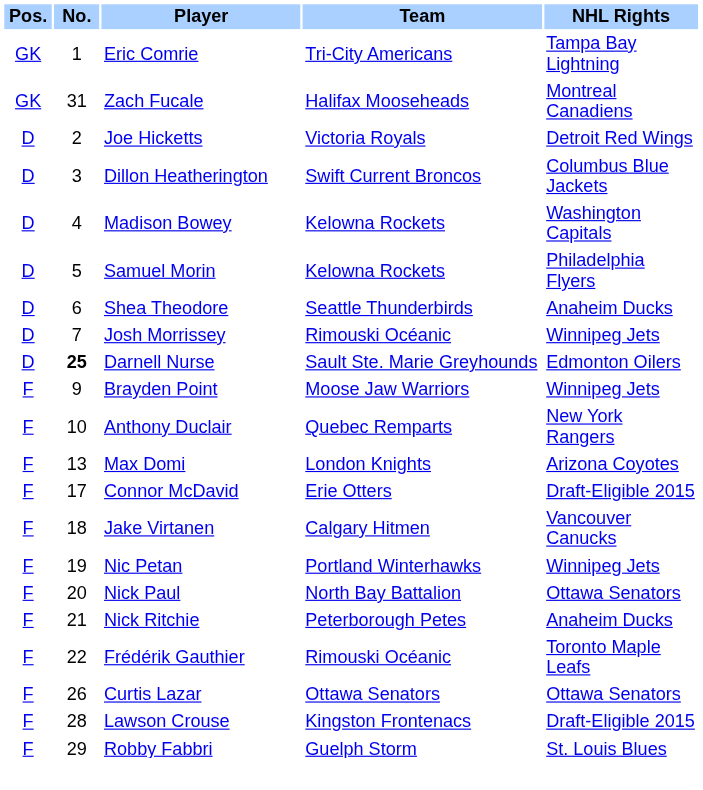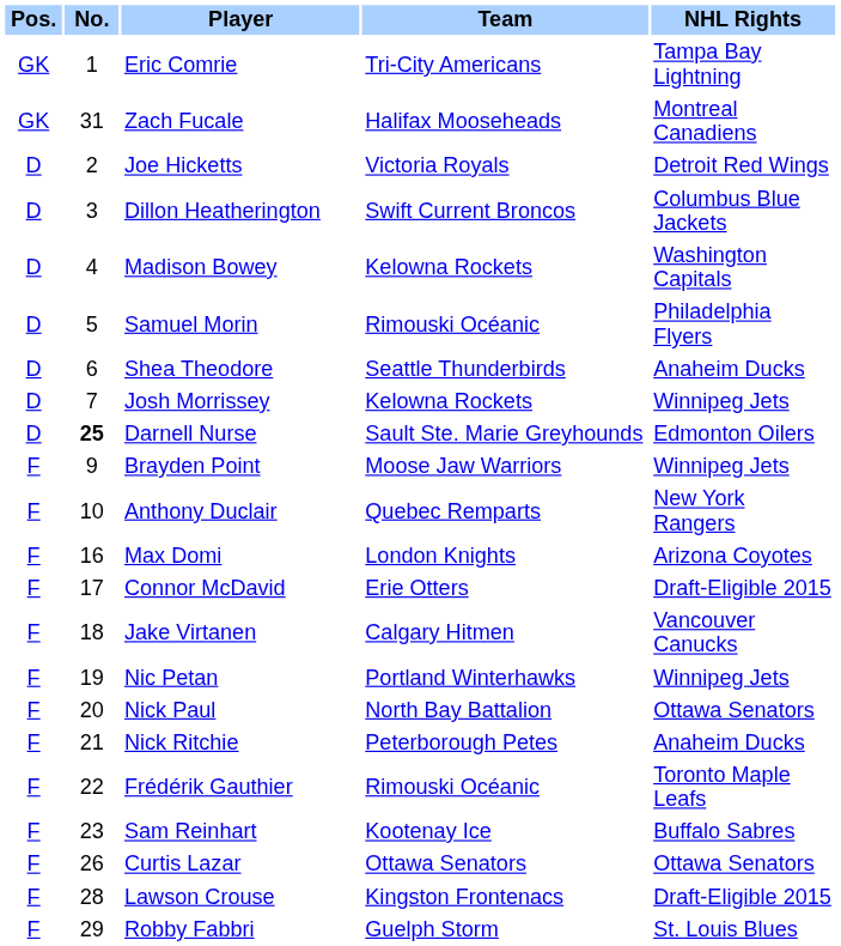Samuel Morin | Team: Kelowna Rockets -> Rimouski Océanic
Josh Morrissey | Team: Rimouski Océanic -> Kelowna Rockets
Max Domi | No.: 13 -> 16
+ row: F | 23 | Sam Reinhart | Kootenay Ice | Buffalo Sabres
